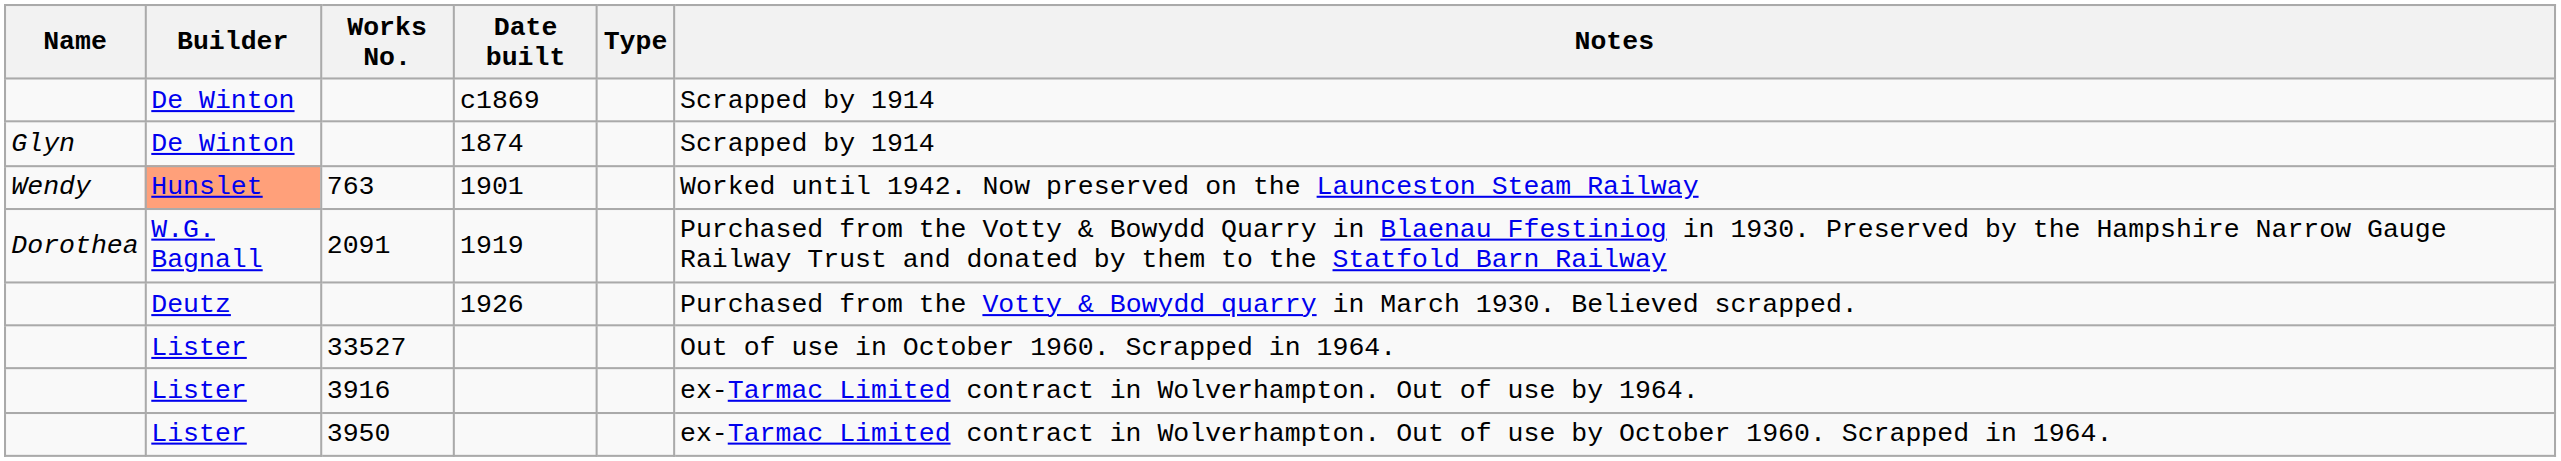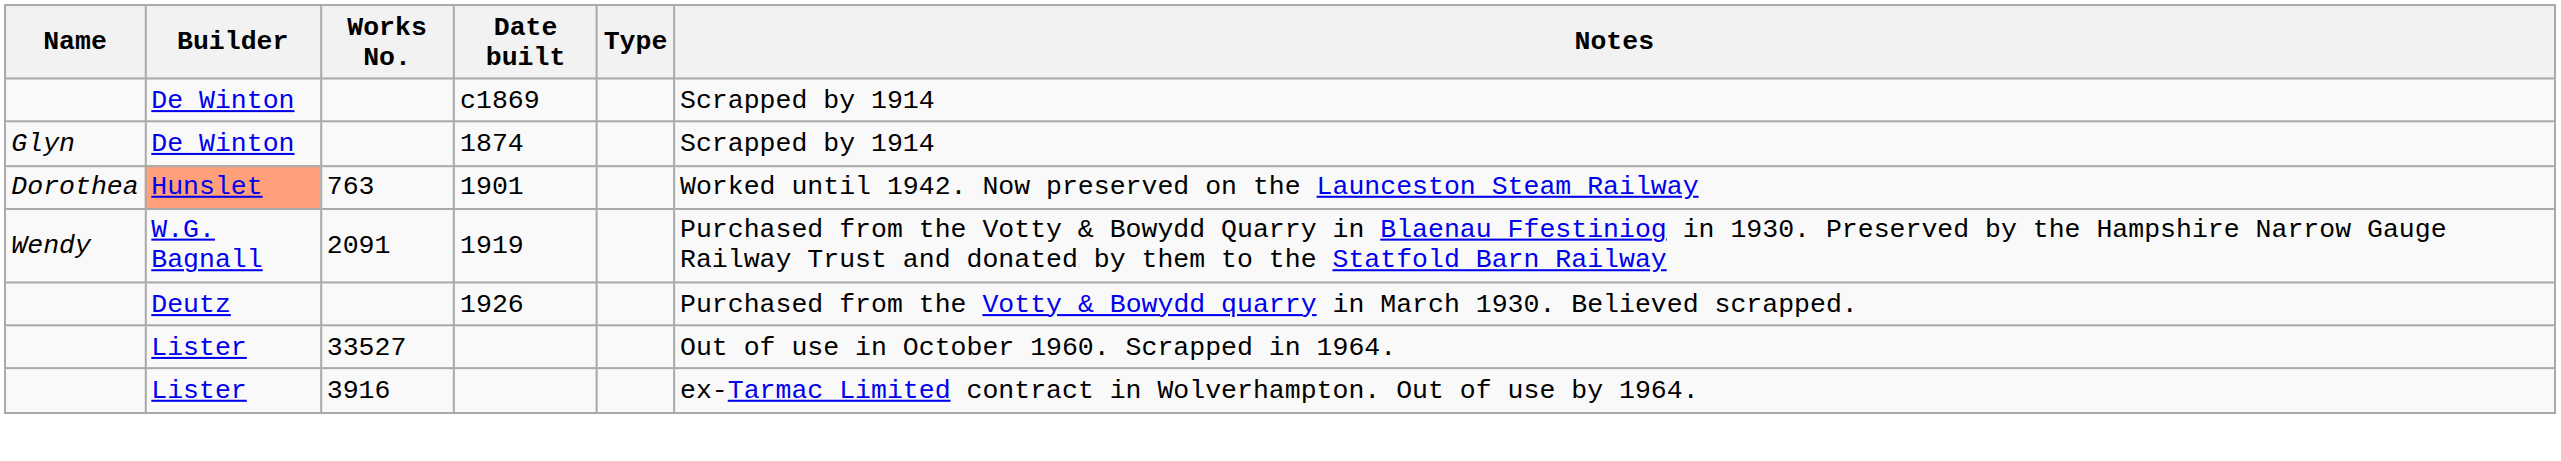763 | Name: Wendy -> Dorothea
2091 | Name: Dorothea -> Wendy
- row: Lister | 3950 | ex-Tarmac Limited contract in Wolverhampton. Out of use by October 1960. Scrapped in 1964.
